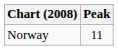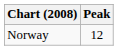Norway | Peak: 11 -> 12
